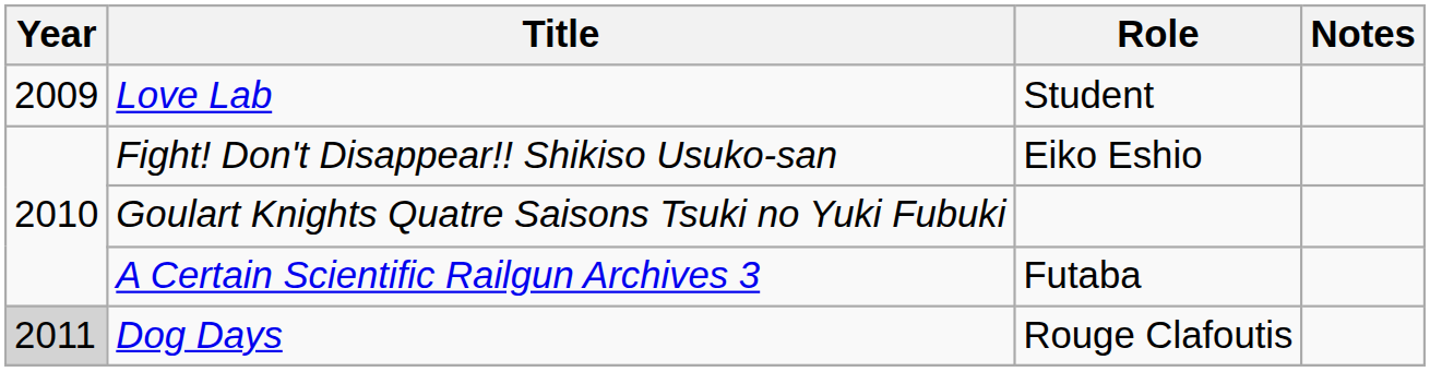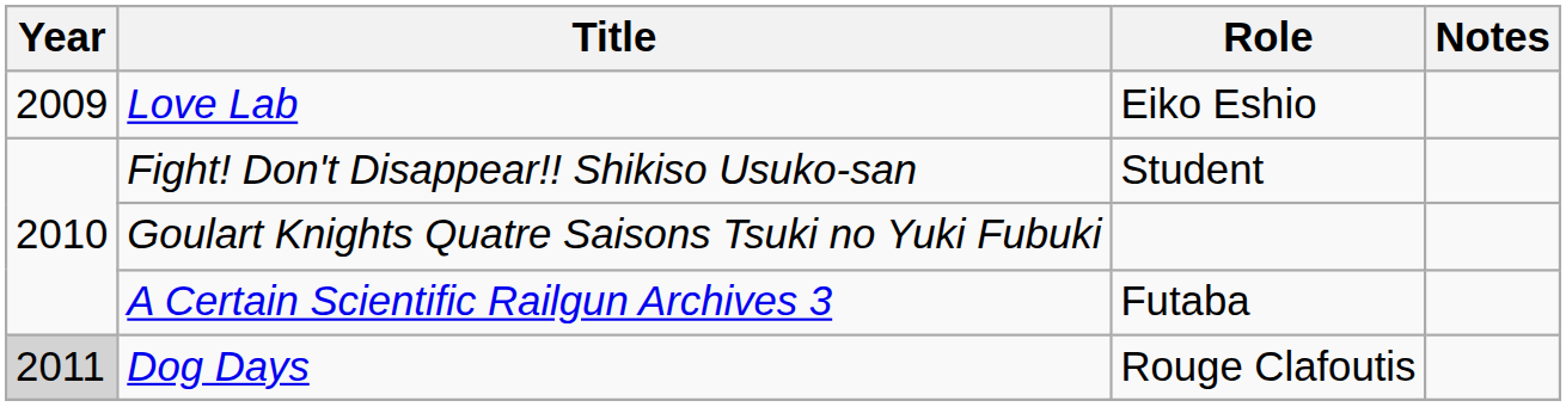Love Lab | Role: Student -> Eiko Eshio
Fight! Don't Disappear!! Shikiso Usuko-san | Role: Eiko Eshio -> Student
